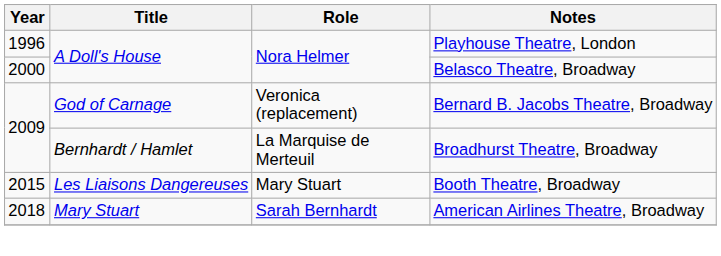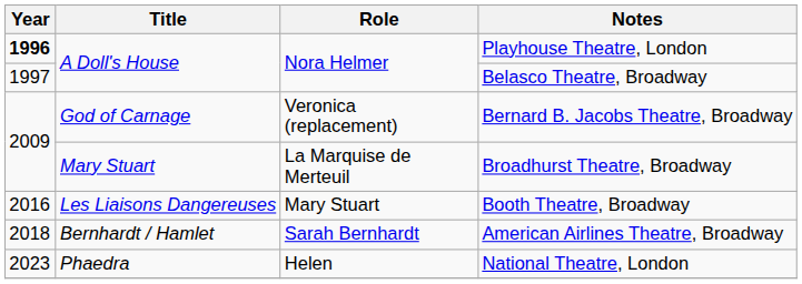Playhouse Theatre, London | Year: normal -> bold
Belasco Theatre, Broadway | Year: 2000 -> 1997
Broadhurst Theatre, Broadway | Title: Bernhardt / Hamlet -> Mary Stuart
Booth Theatre, Broadway | Year: 2015 -> 2016
American Airlines Theatre, Broadway | Title: Mary Stuart -> Bernhardt / Hamlet
+ row: 2023 | Phaedra | Helen | National Theatre, London
